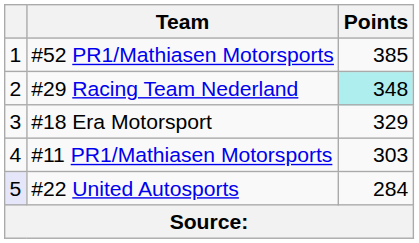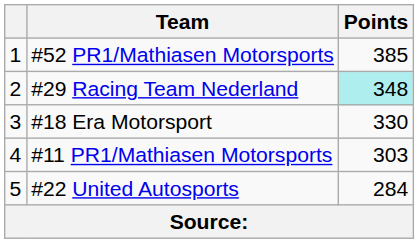#18 Era Motorsport | Points: 329 -> 330
#22 United Autosports | column 1: lavender background -> no background
